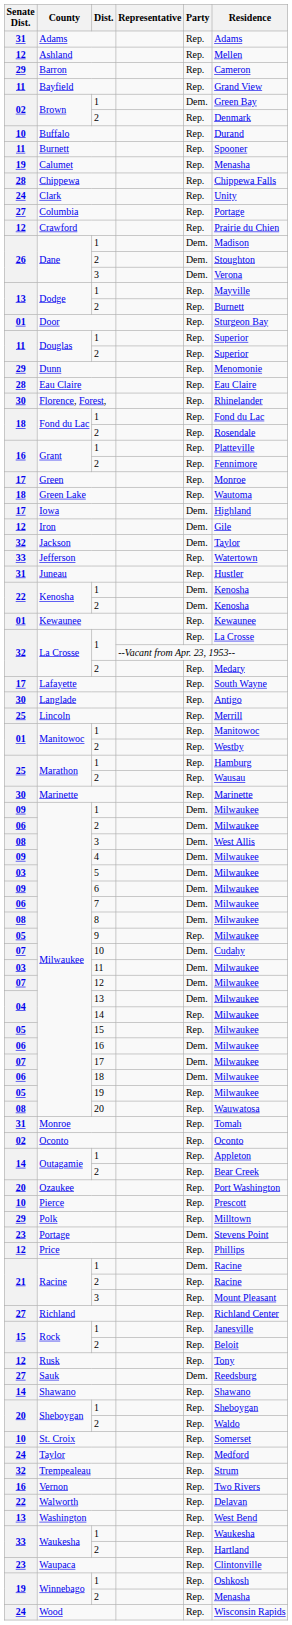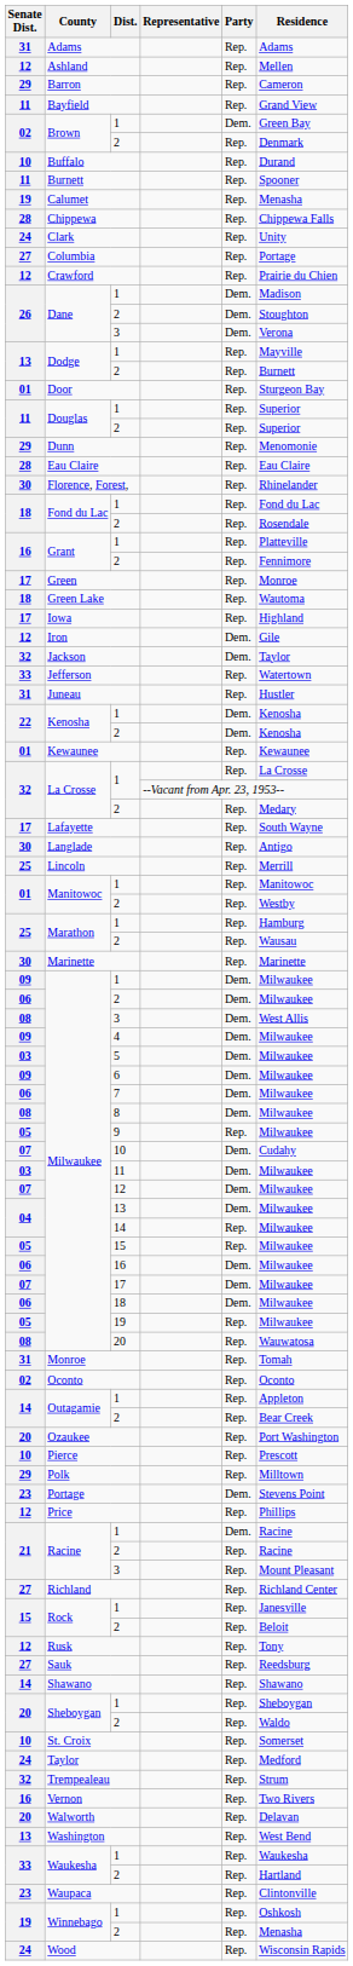Iowa | Party: Dem. -> Rep.
Sauk | Party: Dem. -> Rep.
Walworth | Senate Dist.: 22 -> 20
